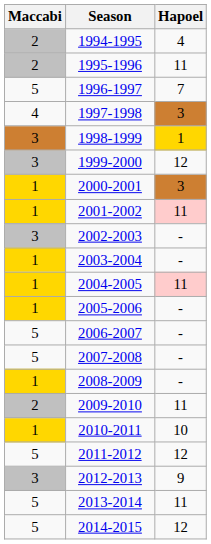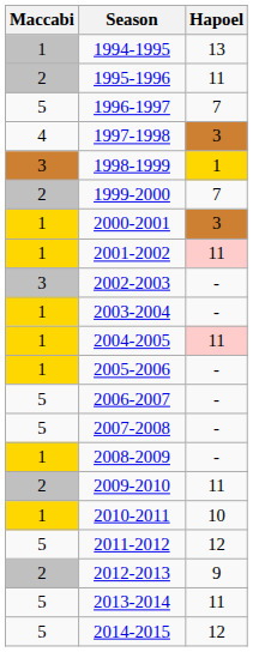1994-1995 | Maccabi: 2 -> 1
1994-1995 | Hapoel: 4 -> 13
1999-2000 | Maccabi: 3 -> 2
1999-2000 | Hapoel: 12 -> 7
2012-2013 | Maccabi: 3 -> 2
